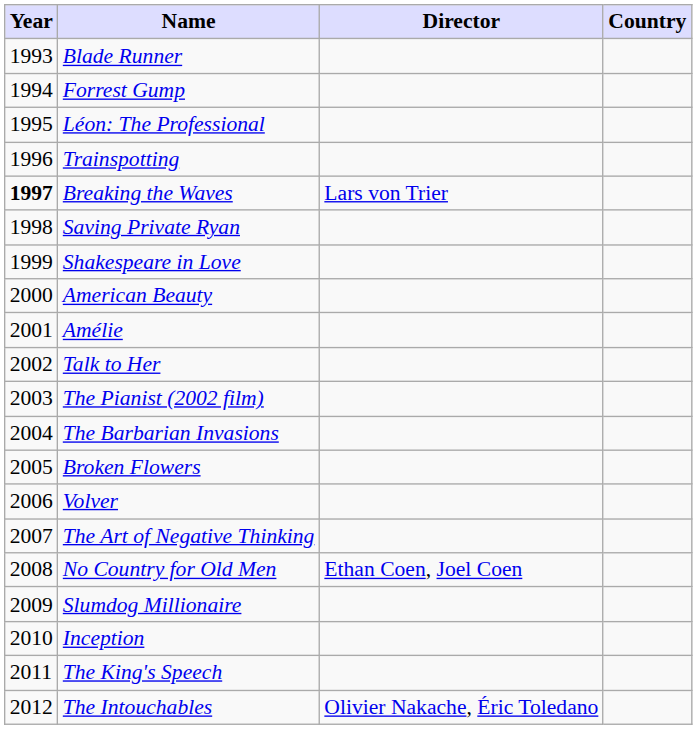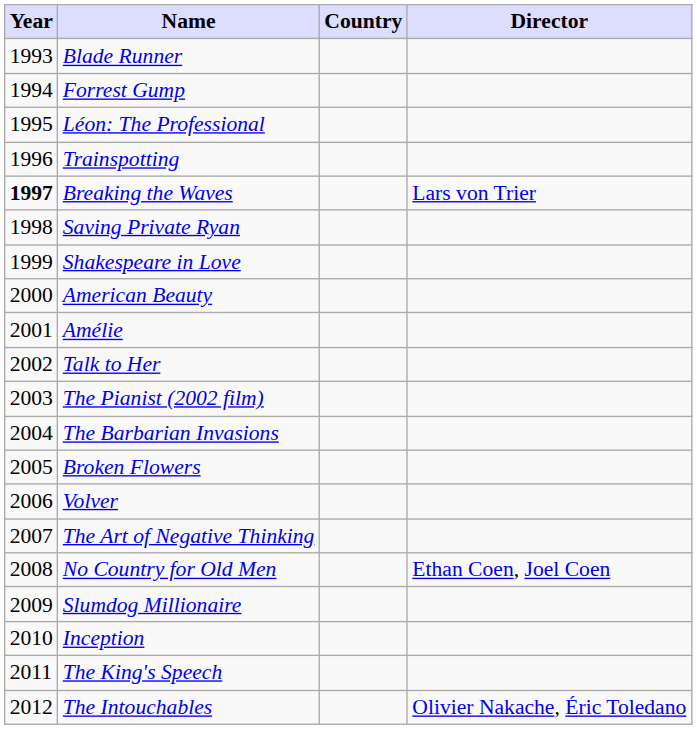columns swapped: Director <-> Country
